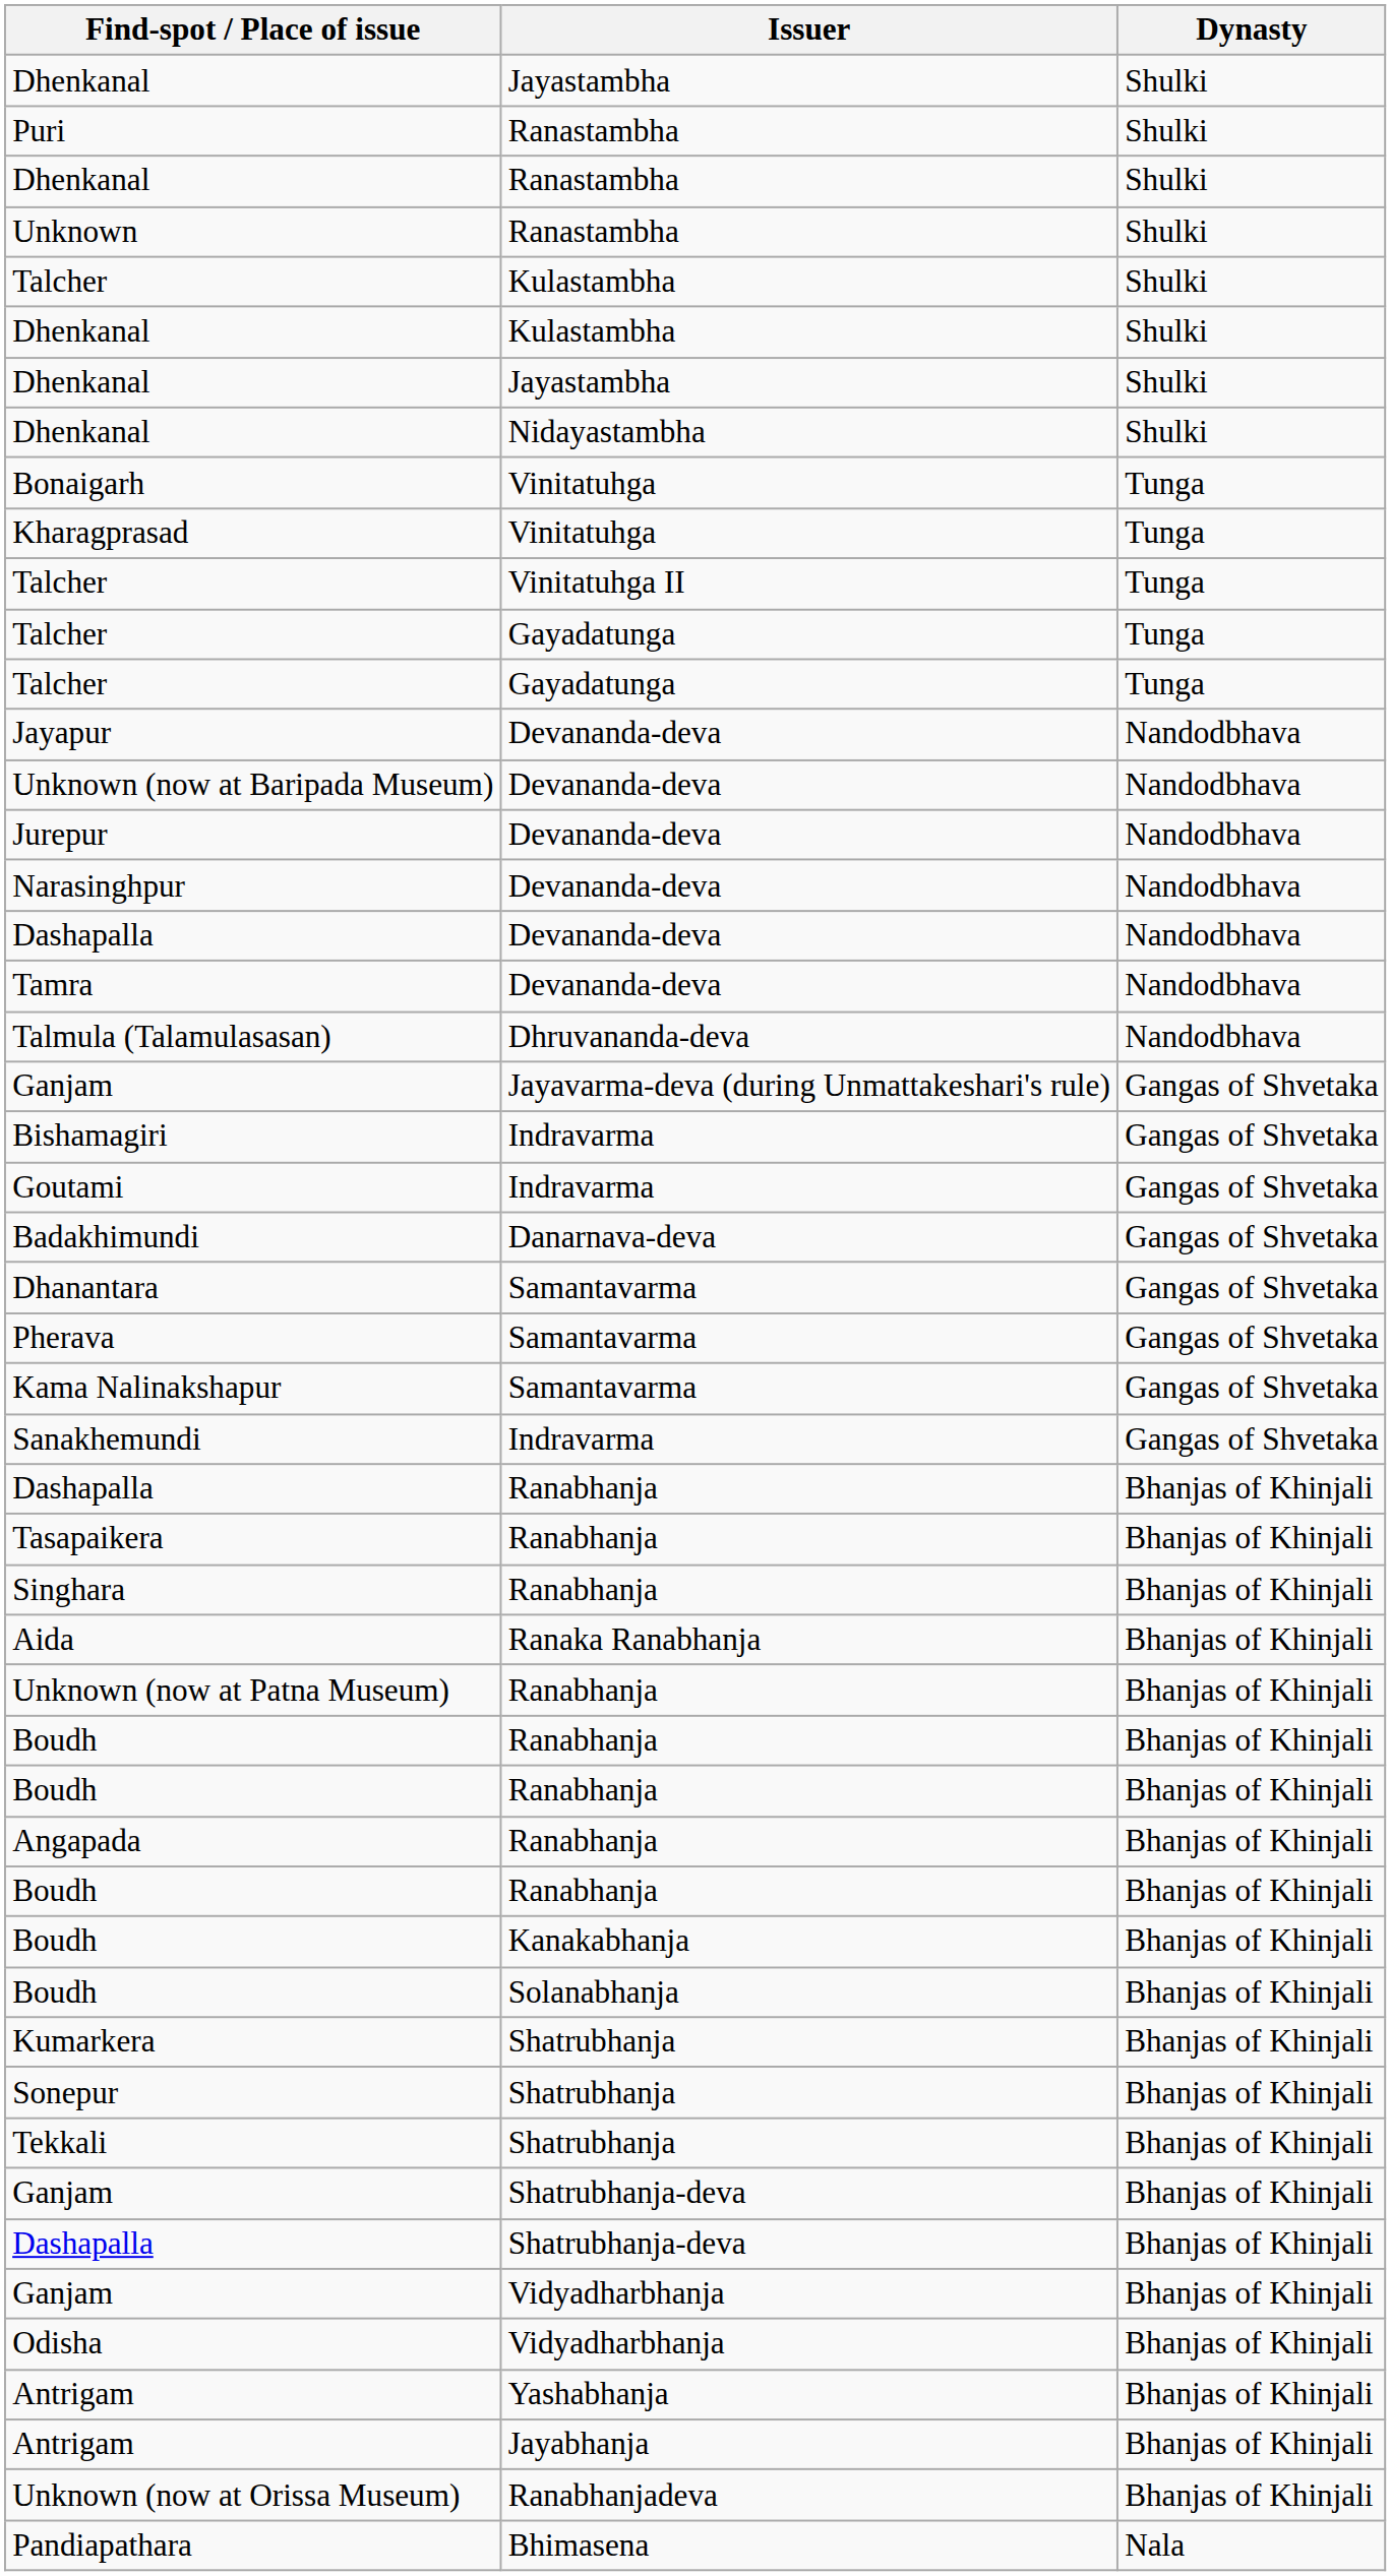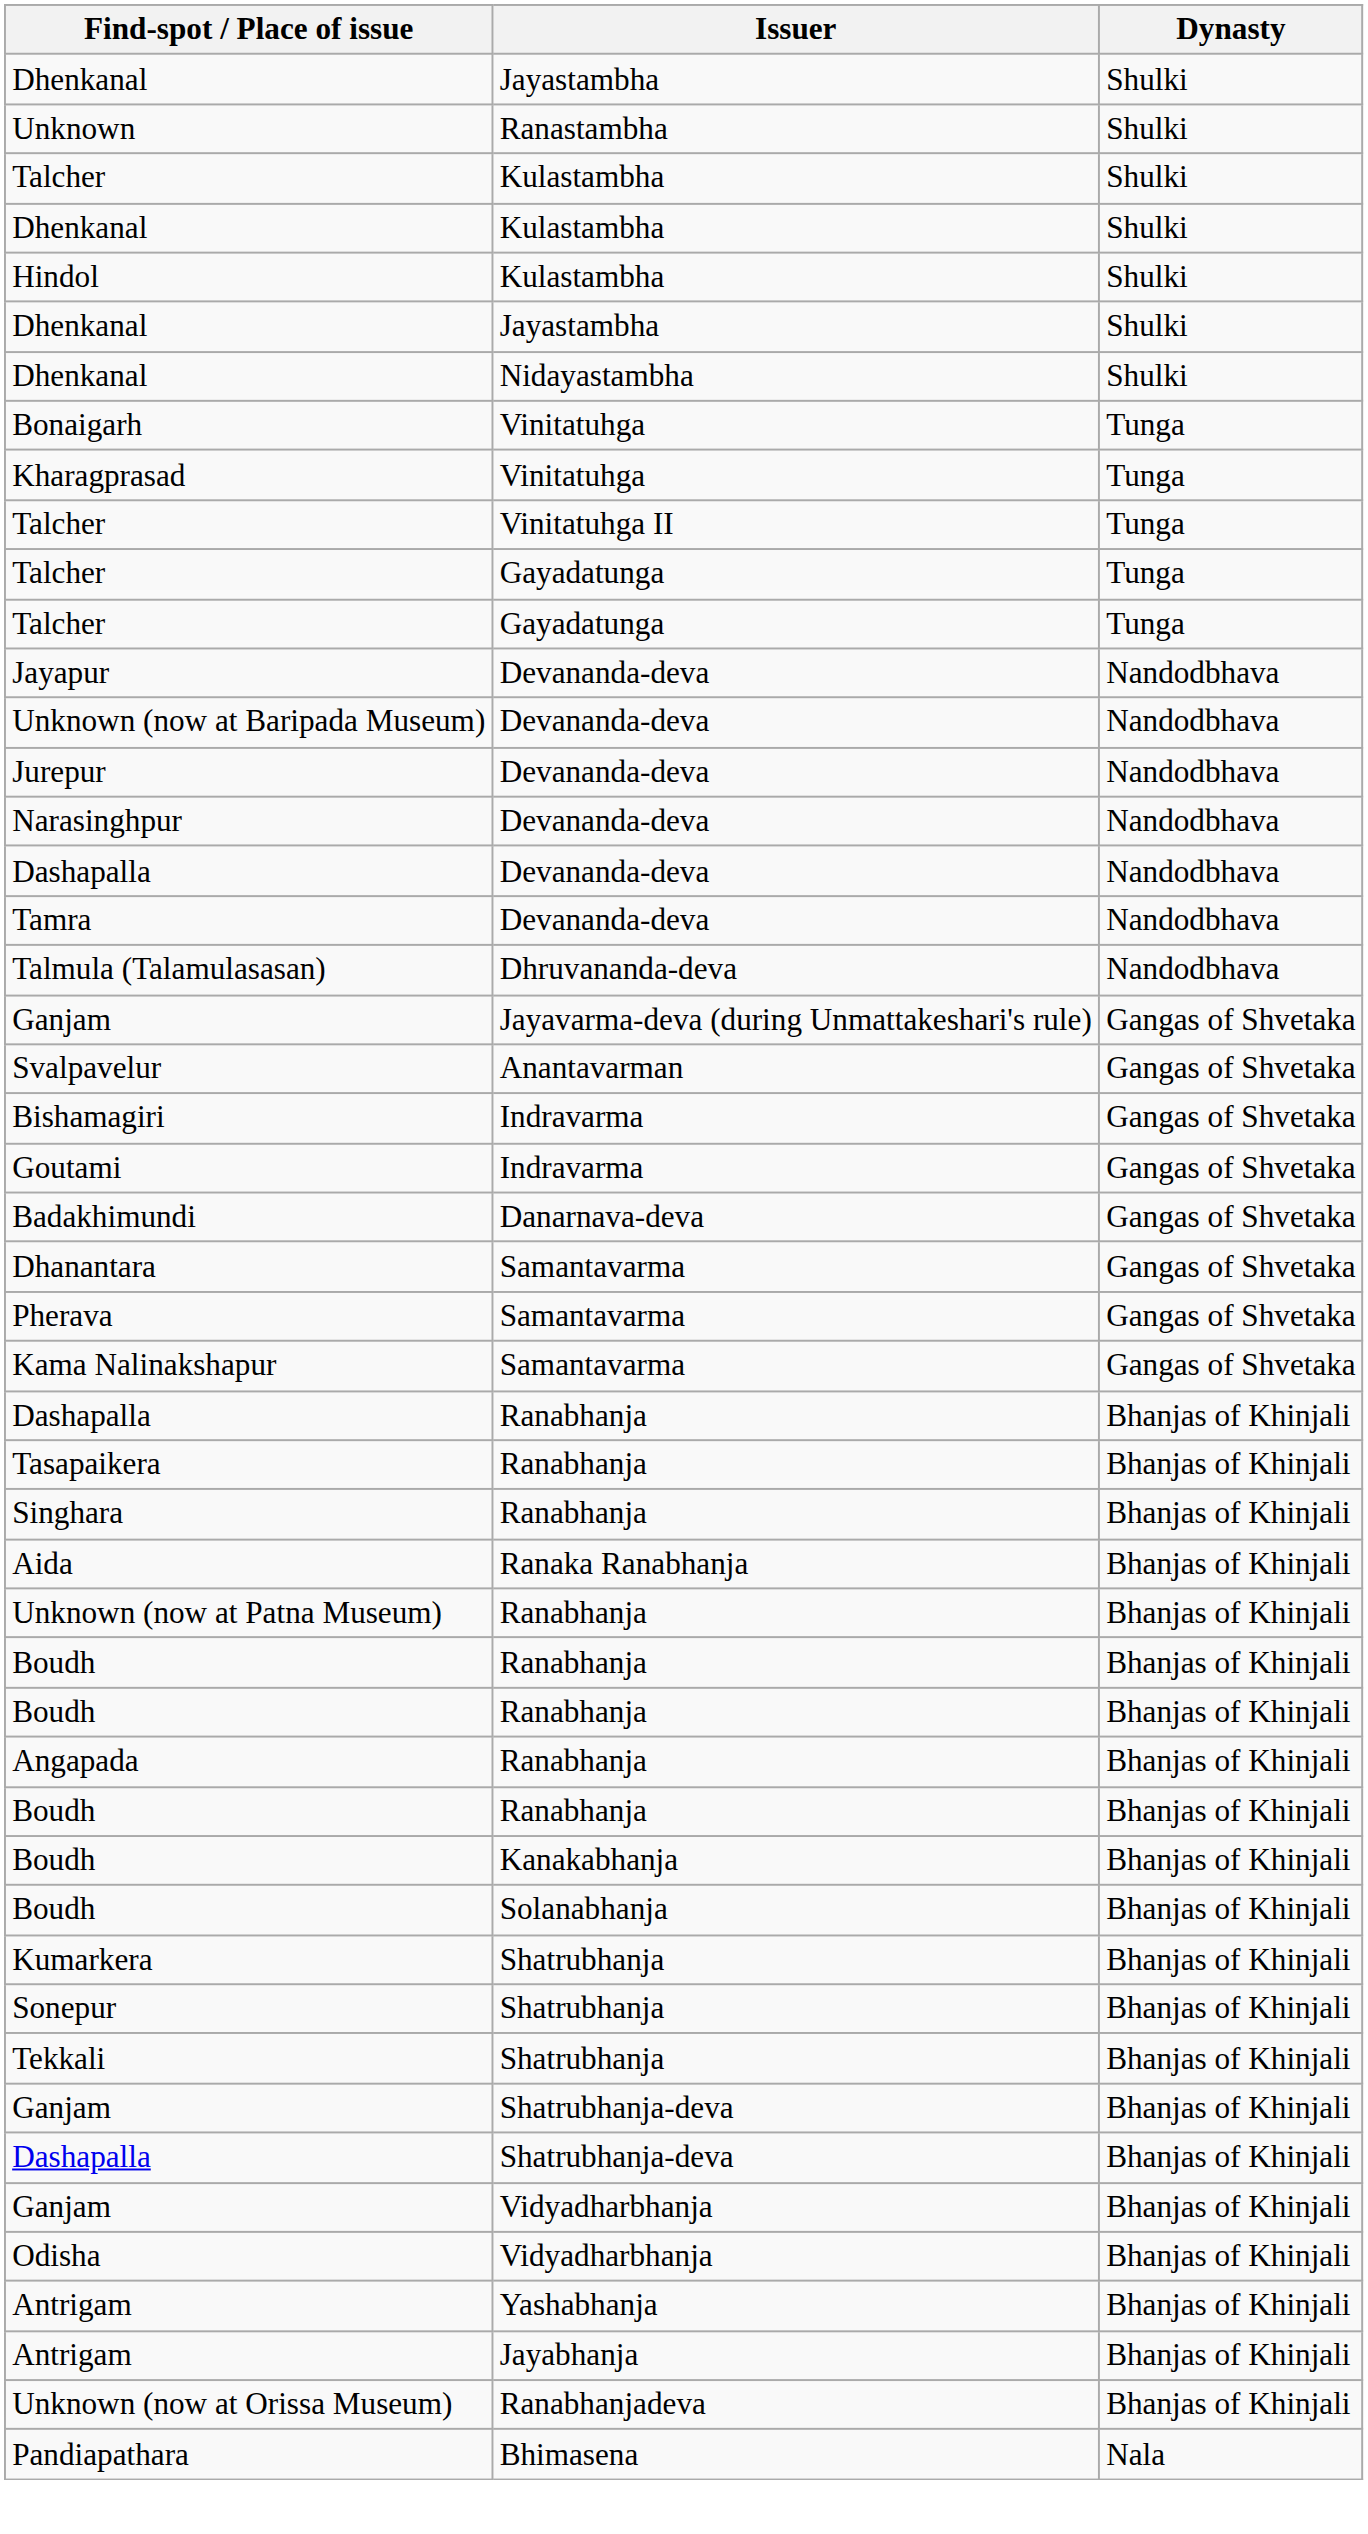- row: Puri | Ranastambha | Shulki
- row: Dhenkanal | Ranastambha | Shulki
+ row: Hindol | Kulastambha | Shulki
+ row: Svalpavelur | Anantavarman | Gangas of Shvetaka
- row: Sanakhemundi | Indravarma | Gangas of Shvetaka
